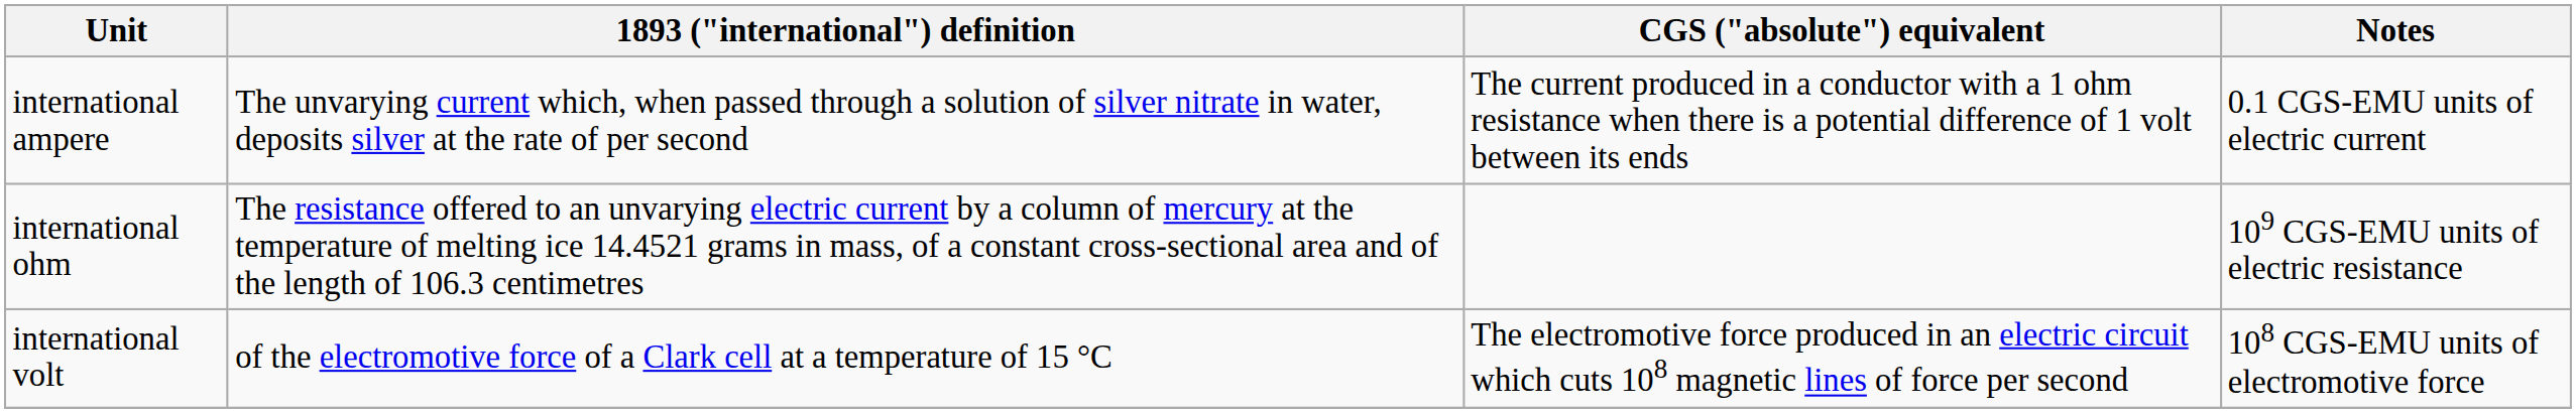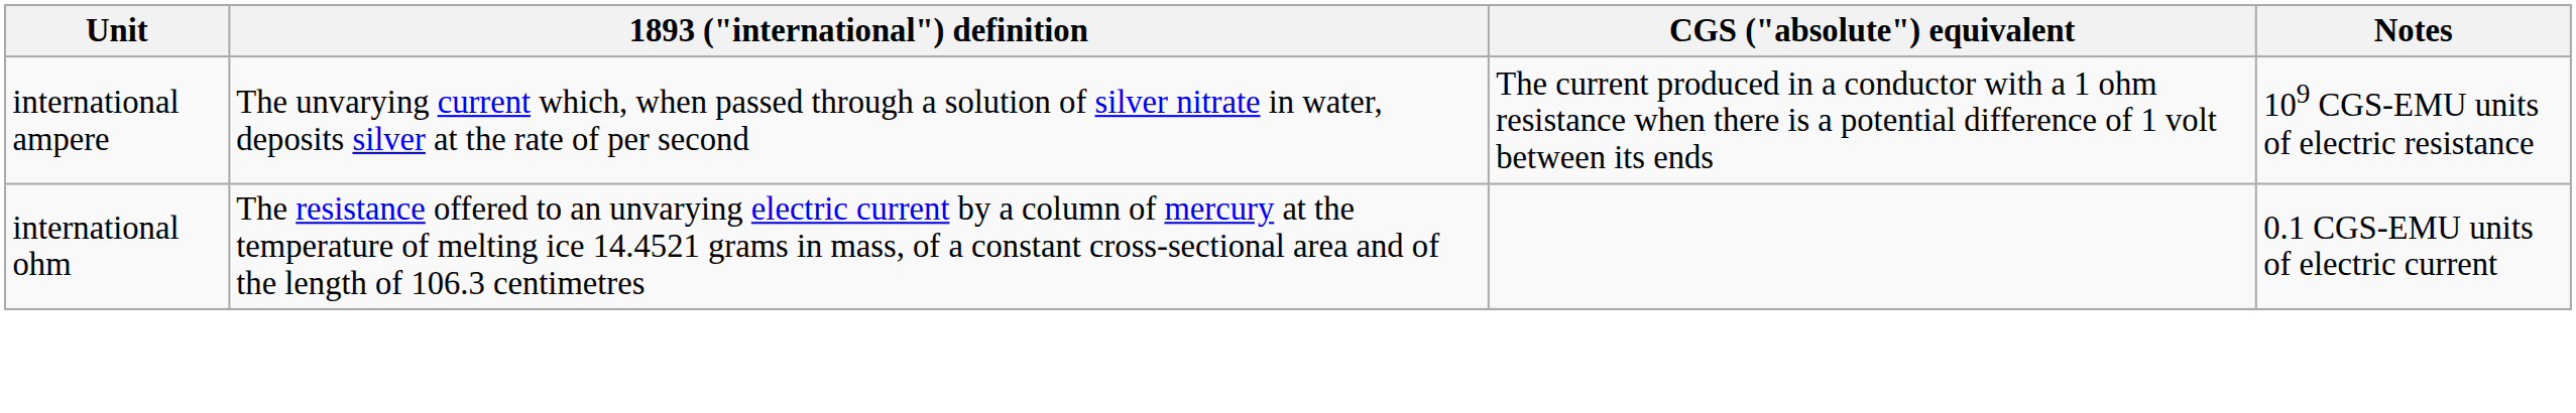international ampere | Notes: 0.1 CGS-EMU units of electric current -> 109 CGS-EMU units of electric resistance
international ohm | Notes: 109 CGS-EMU units of electric resistance -> 0.1 CGS-EMU units of electric current
- row: international volt | of the electromotive force of a Clark cell at a temperature of 15 °C | The electromotive force produced in an electric circuit which cuts 108 magnetic lines of force per second | 108 CGS-EMU units of electromotive force
